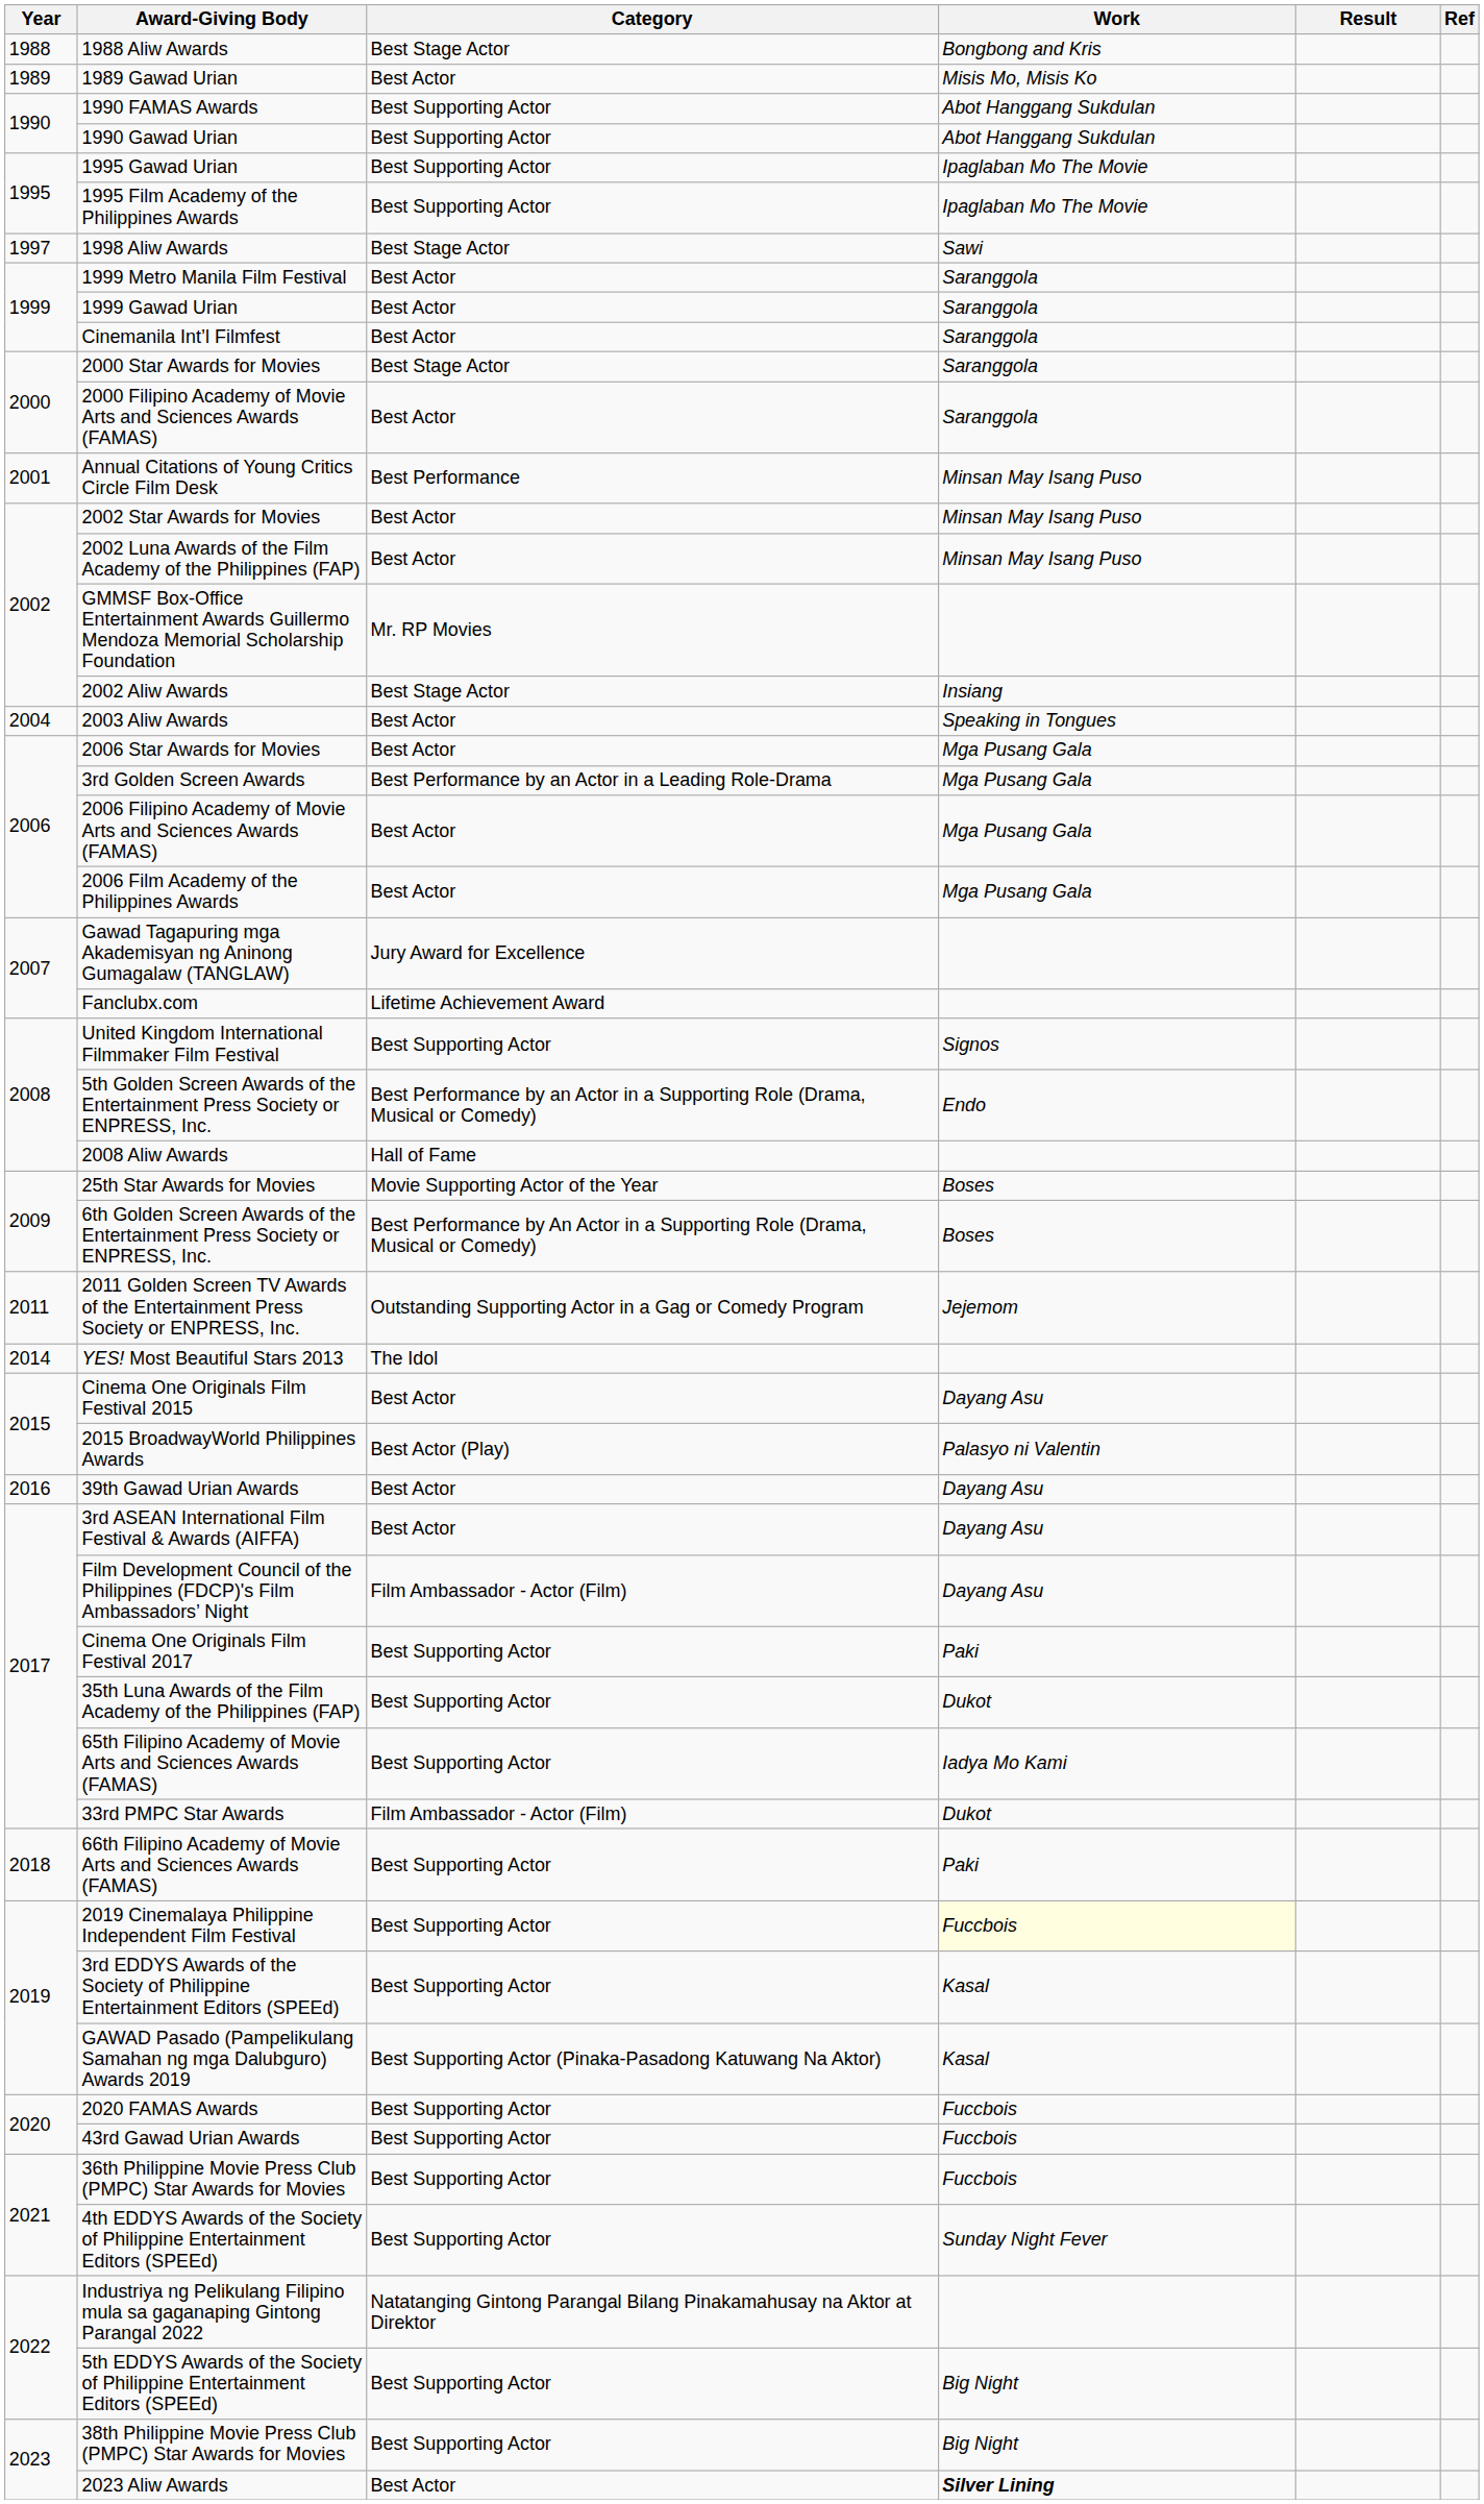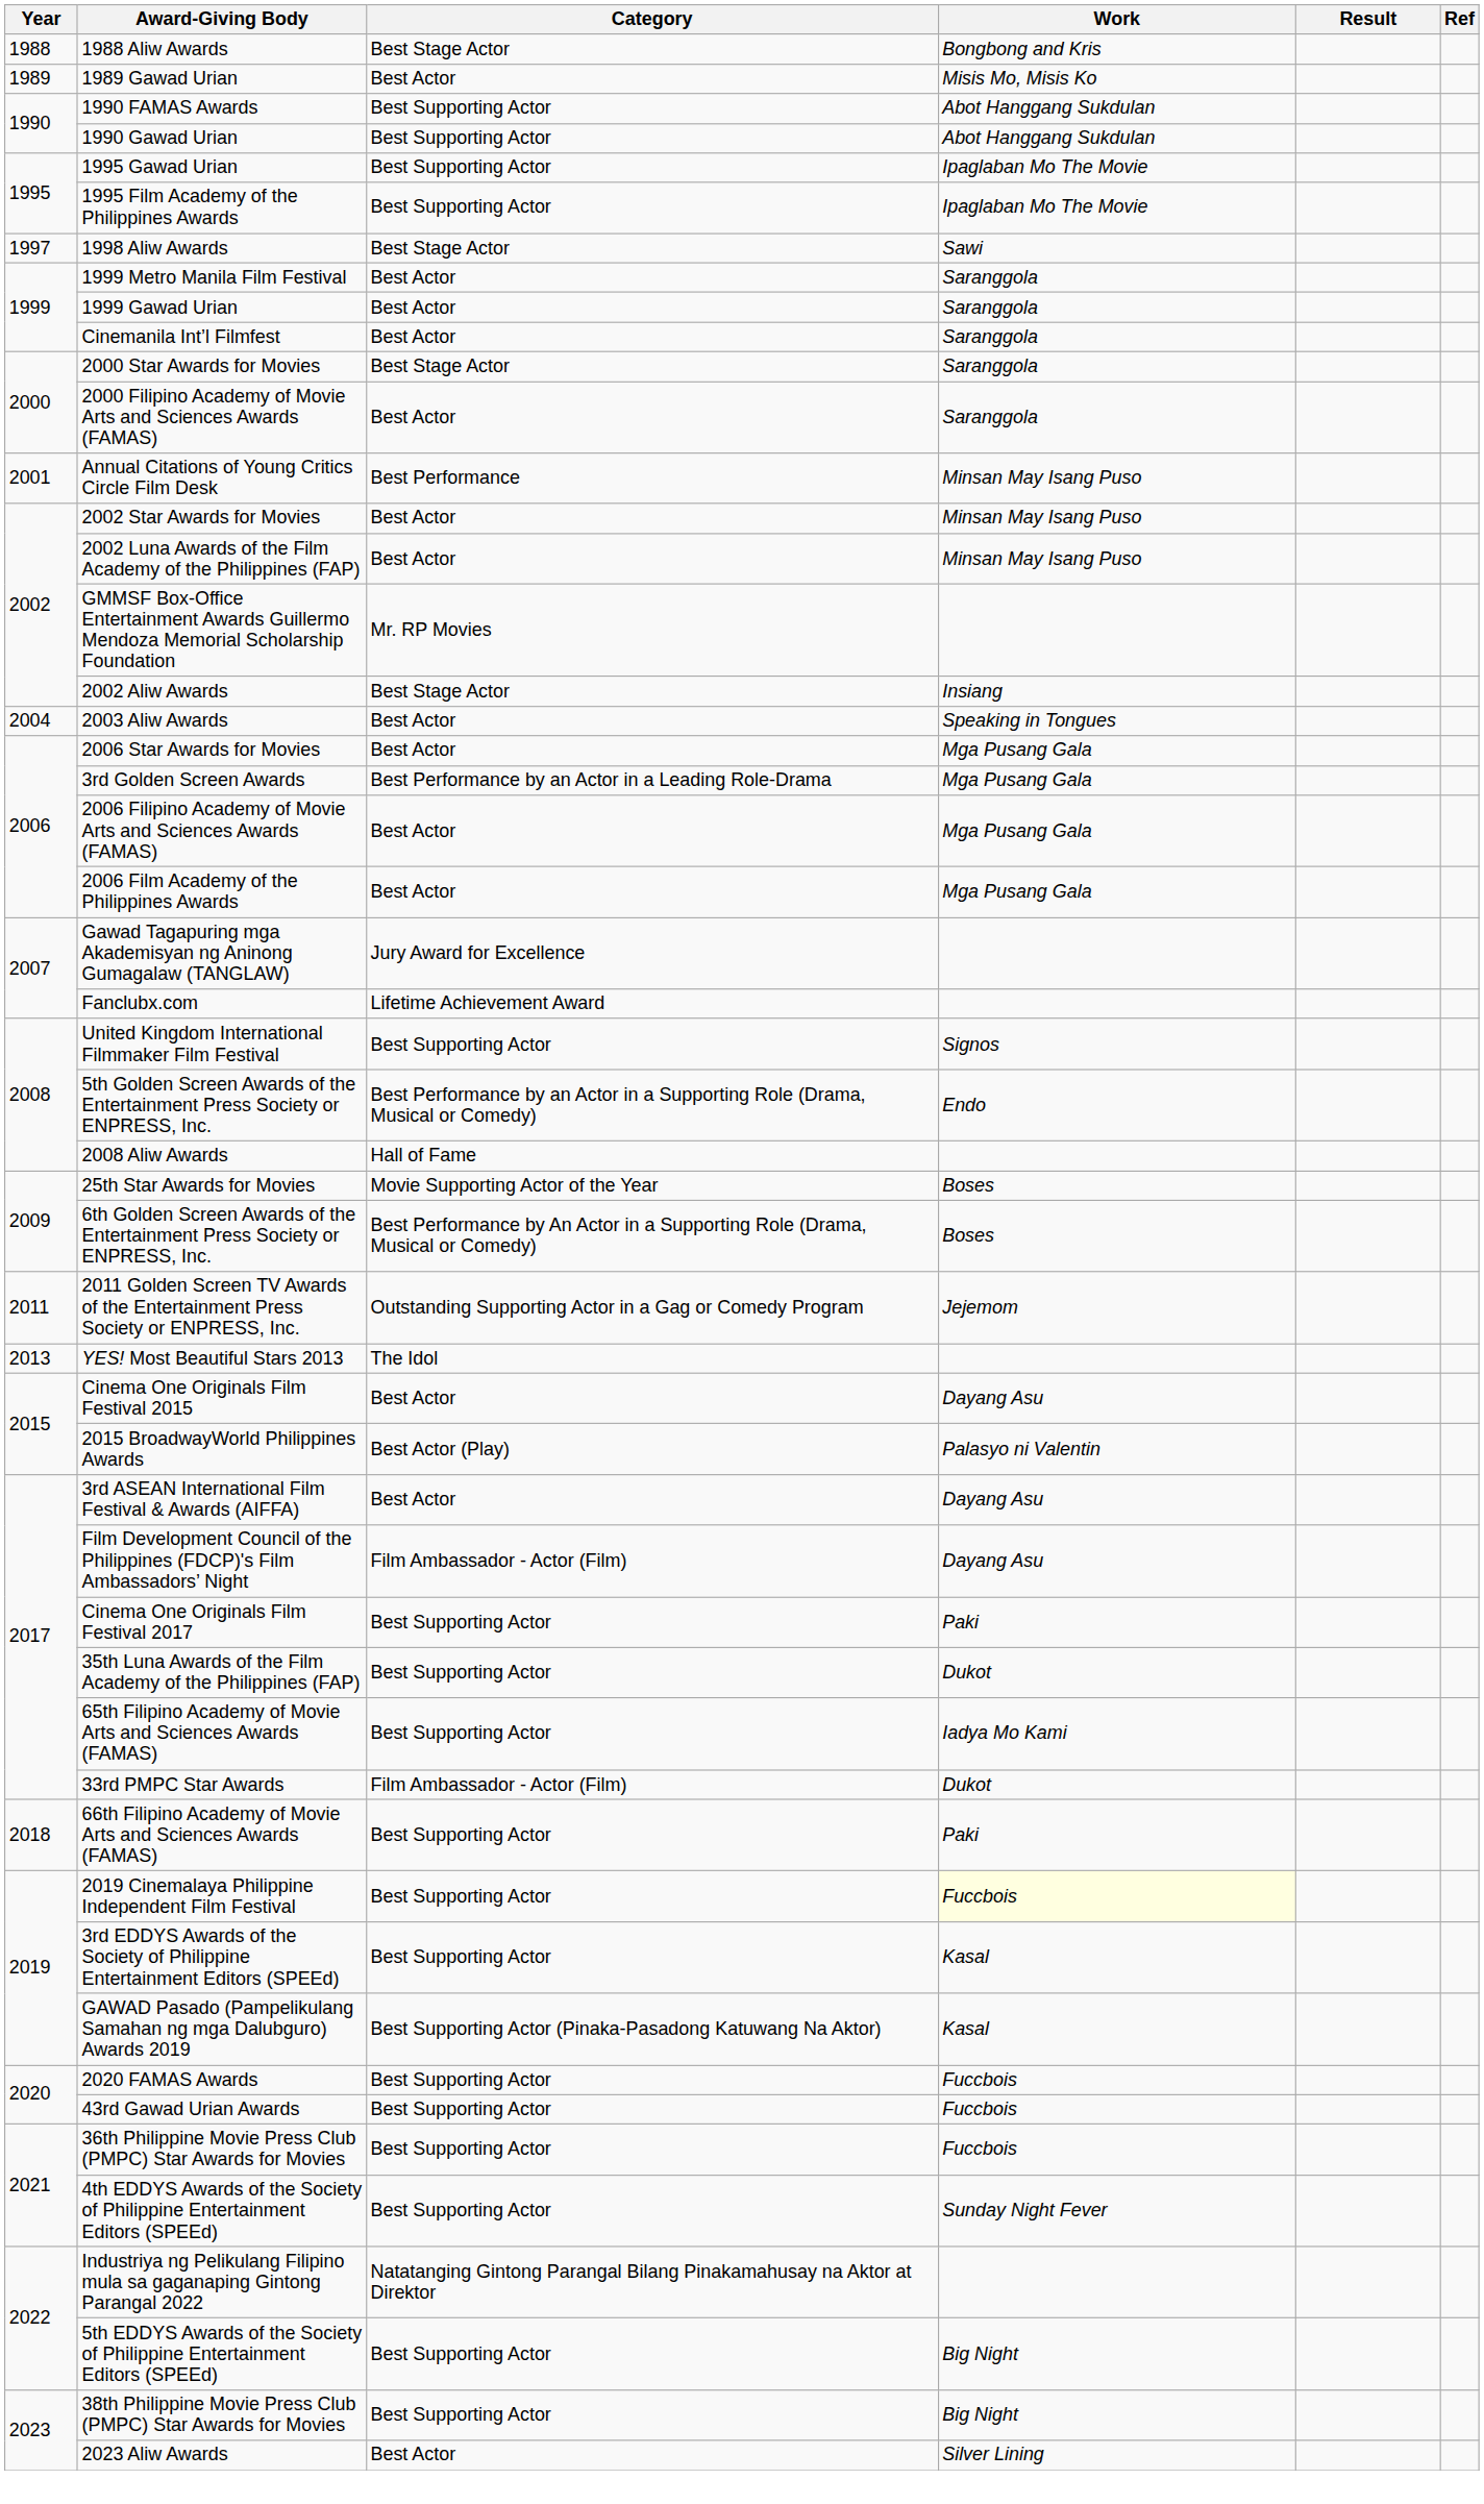YES! Most Beautiful Stars 2013 | Year: 2014 -> 2013
- row: 2016 | 39th Gawad Urian Awards | Best Actor | Dayang Asu
2023 Aliw Awards | Work: bold -> normal
